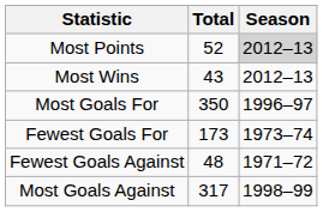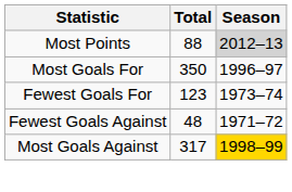Most Points | Total: 52 -> 88
- row: Most Wins | 43 | 2012–13
Fewest Goals For | Total: 173 -> 123
Most Goals Against | Season: no background -> gold background
